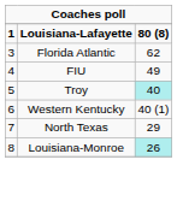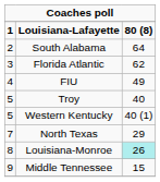+ row: 2 | South Alabama | 64
Troy | column 3: paleturquoise background -> no background
Western Kentucky | column 1: 6 -> 5
+ row: 9 | Middle Tennessee | 15
